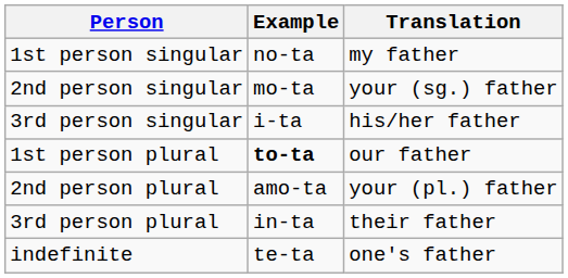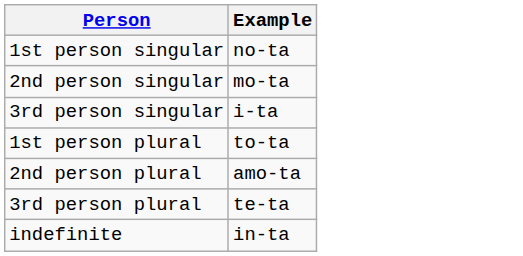- column: Translation | my father | your (sg.) father | his/her father | our father | your (pl.) father | their father | one's father
1st person plural | Example: bold -> normal
3rd person plural | Example: in-ta -> te-ta
indefinite | Example: te-ta -> in-ta
